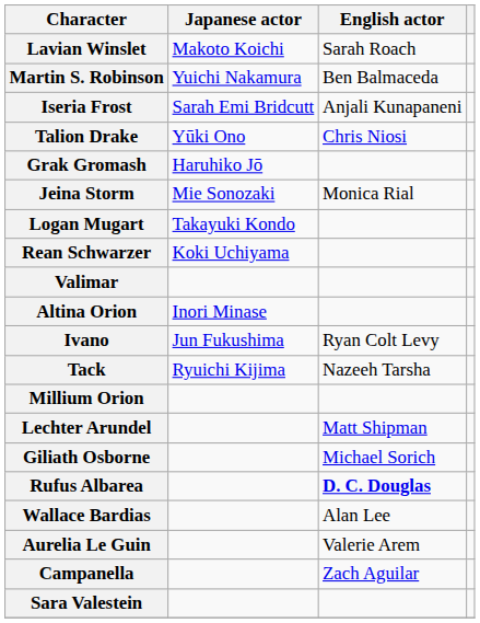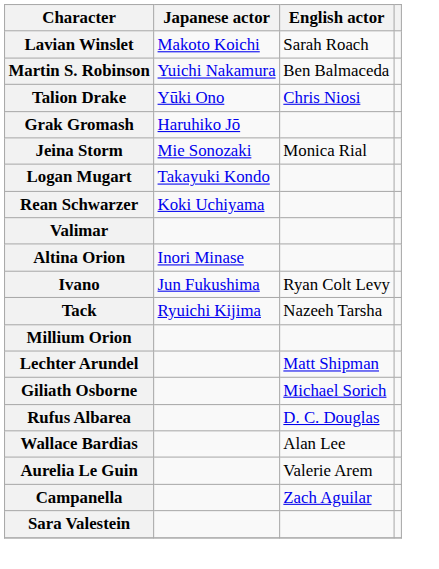- row: Iseria Frost | Sarah Emi Bridcutt | Anjali Kunapaneni
Rufus Albarea | English actor: bold -> normal
